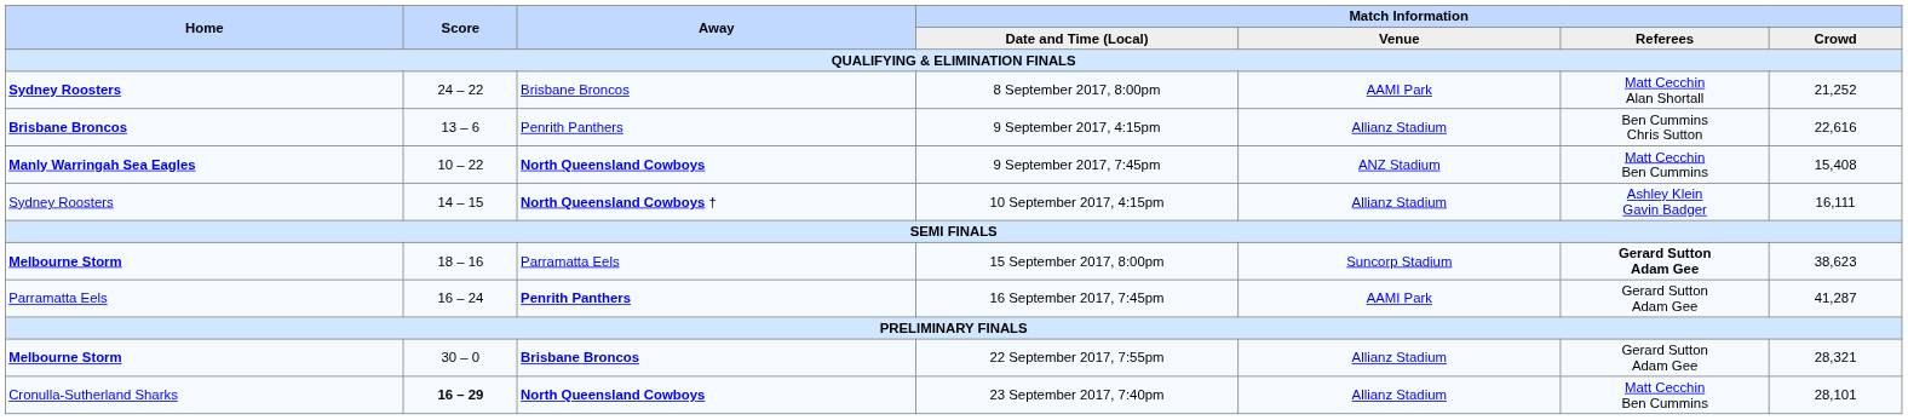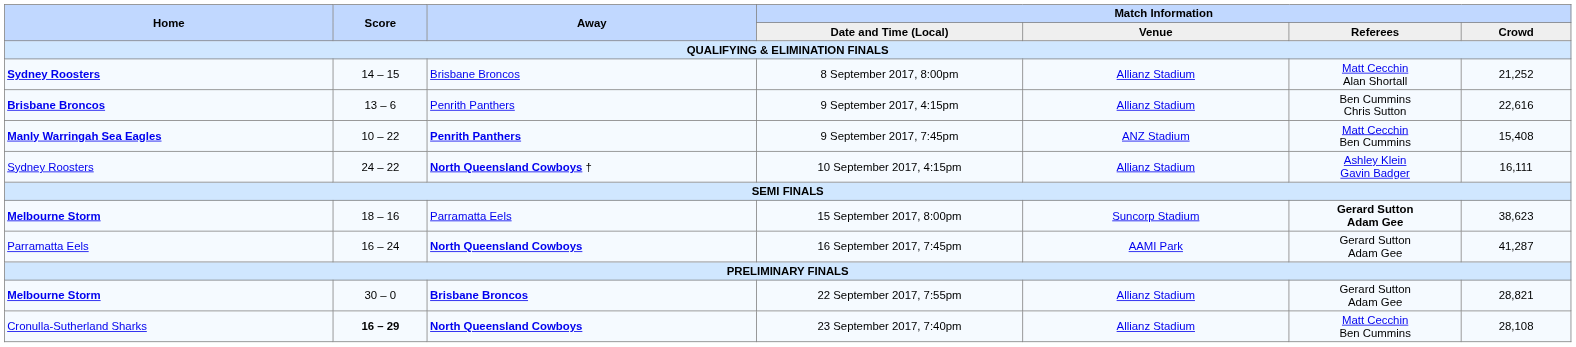8 September 2017, 8:00pm | Score: 24 – 22 -> 14 – 15
8 September 2017, 8:00pm | Match Information / Venue: AAMI Park -> Allianz Stadium
9 September 2017, 7:45pm | Away: North Queensland Cowboys -> Penrith Panthers
10 September 2017, 4:15pm | Score: 14 – 15 -> 24 – 22
16 September 2017, 7:45pm | Away: Penrith Panthers -> North Queensland Cowboys
22 September 2017, 7:55pm | Match Information / Crowd: 28,321 -> 28,821
23 September 2017, 7:40pm | Match Information / Crowd: 28,101 -> 28,108
